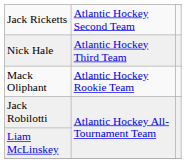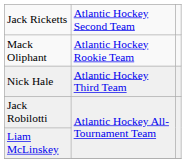rows swapped: Nick Hale <-> Mack Oliphant
